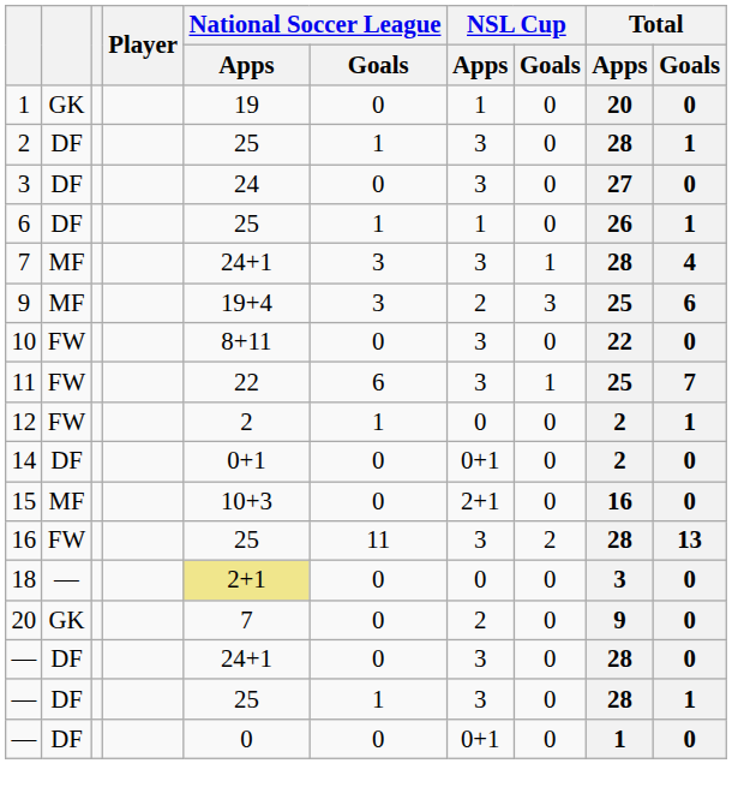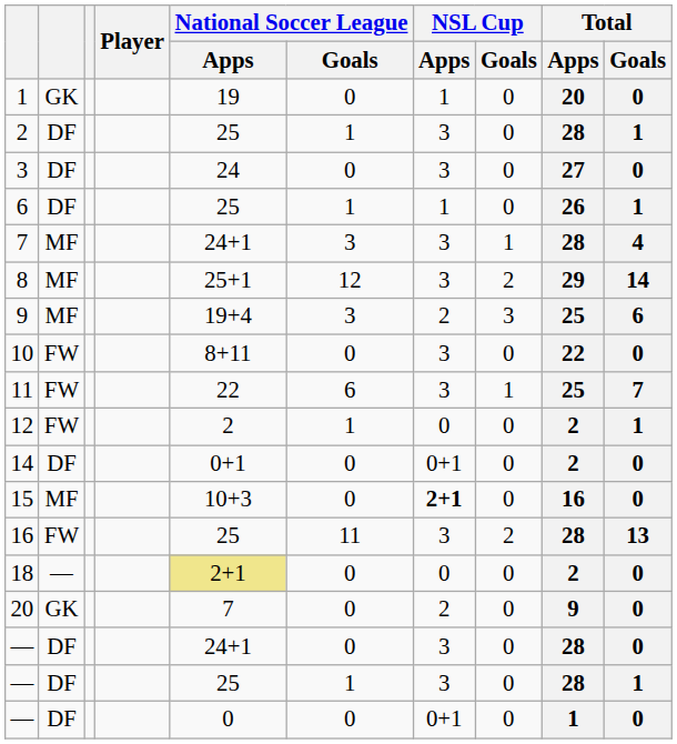+ row: 8 | MF | 25+1 | 12 | 3 | 2 | 29 | 14
15 | NSL Cup / Apps: normal -> bold
18 | Total / Apps: 3 -> 2
